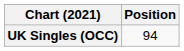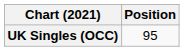UK Singles (OCC) | Position: 94 -> 95
